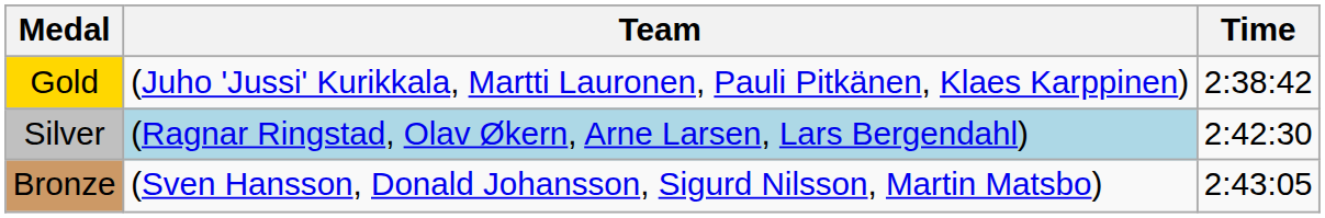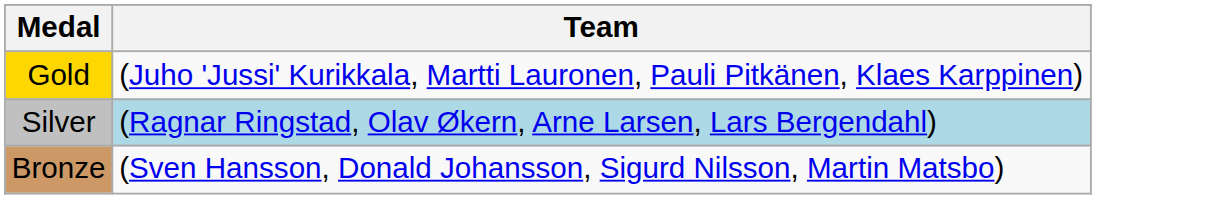- column: Time | 2:38:42 | 2:42:30 | 2:43:05
